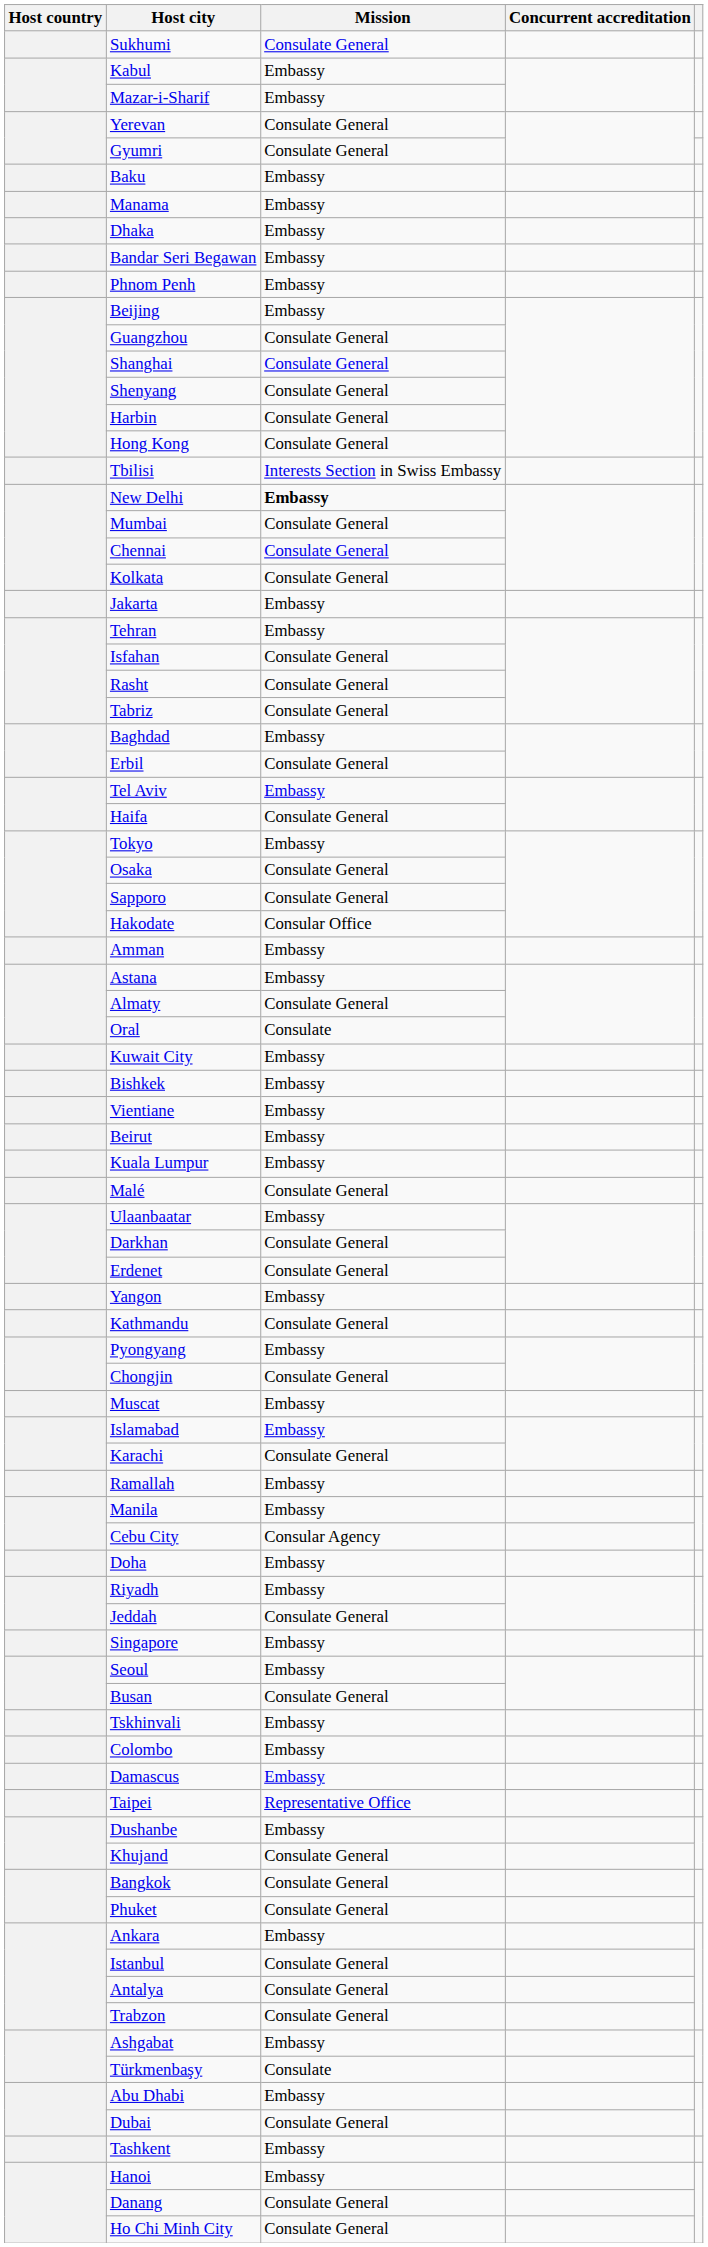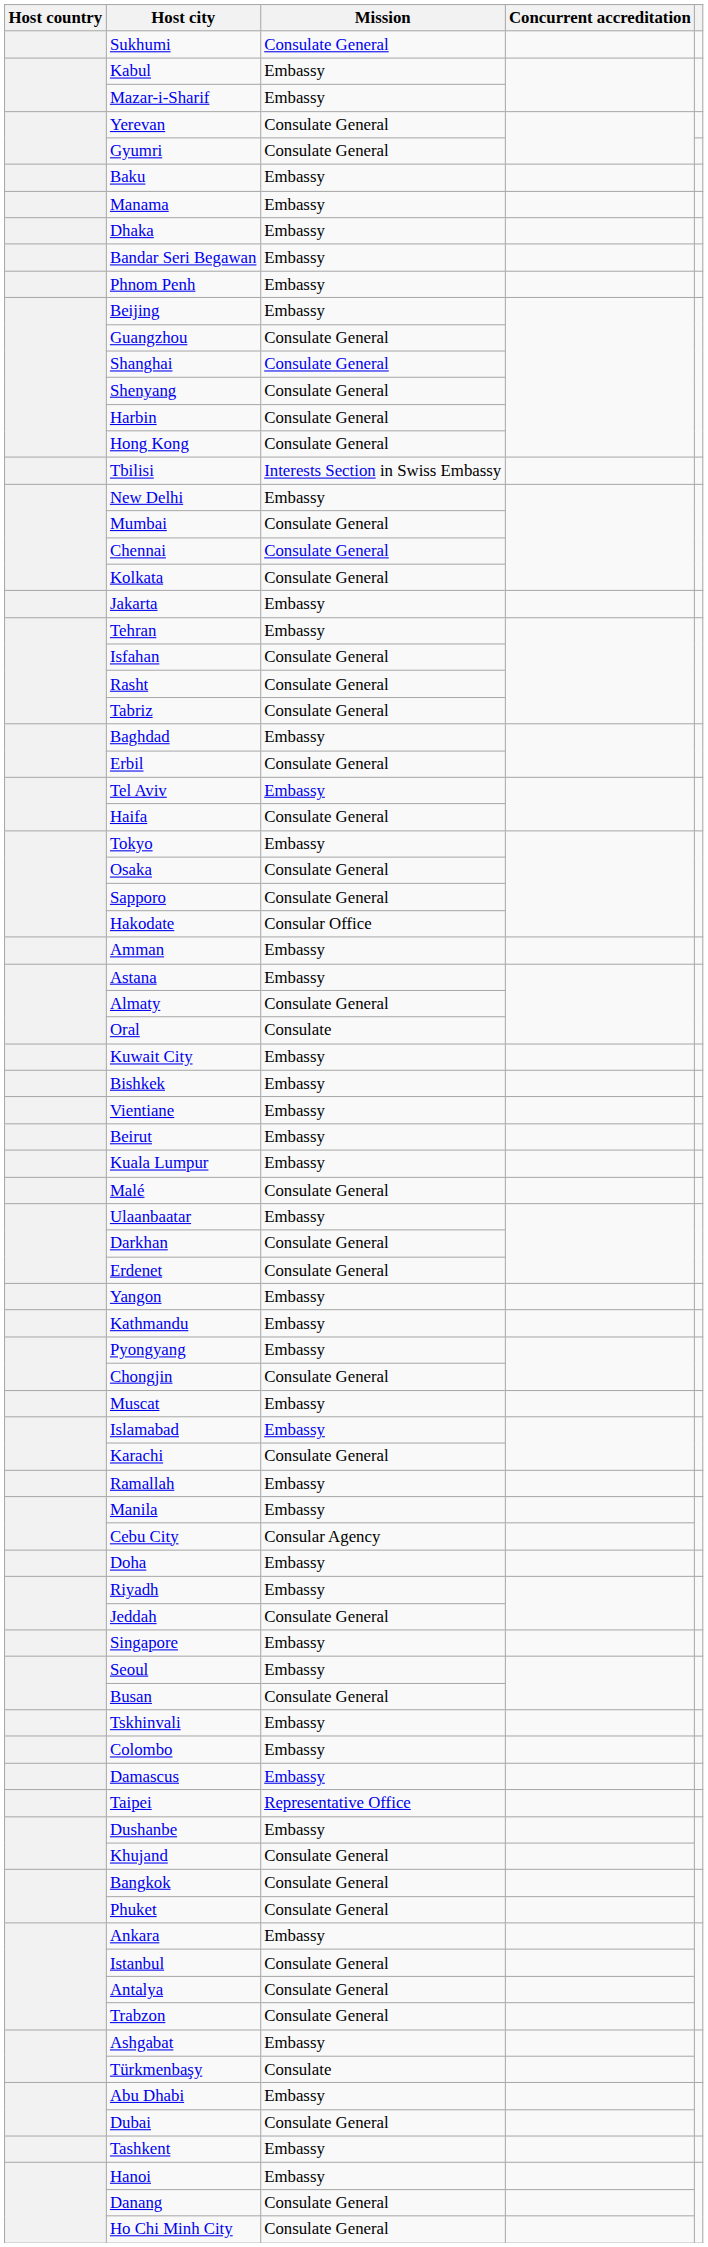New Delhi | Mission: bold -> normal
Kathmandu | Mission: Consulate General -> Embassy
